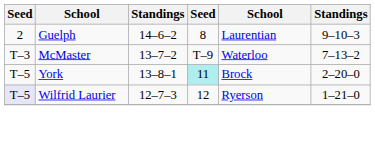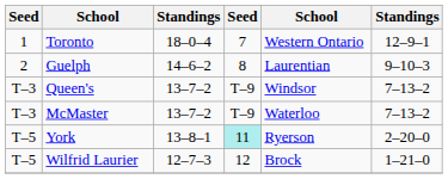+ row: 1 | Toronto | 18–0–4 | 7 | Western Ontario | 12–9–1
+ row: T–3 | Queen's | 13–7–2 | T–9 | Windsor | 7–13–2
York | column 5: Brock -> Ryerson
Wilfrid Laurier | column 1: lavender background -> no background
Wilfrid Laurier | column 5: Ryerson -> Brock
